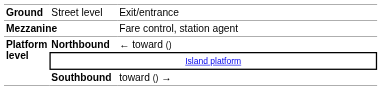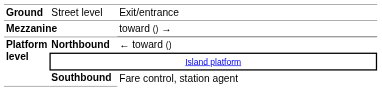Mezzanine | column 3: Fare control, station agent -> toward () →
Southbound | column 3: toward () → -> Fare control, station agent
